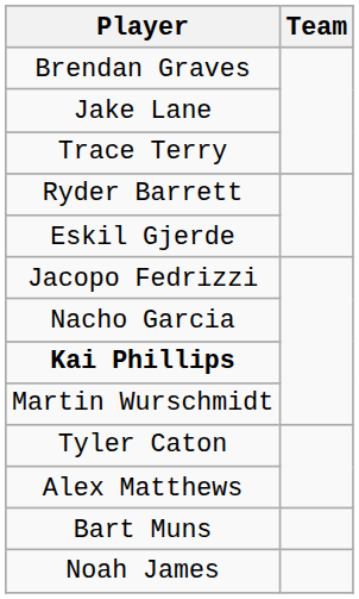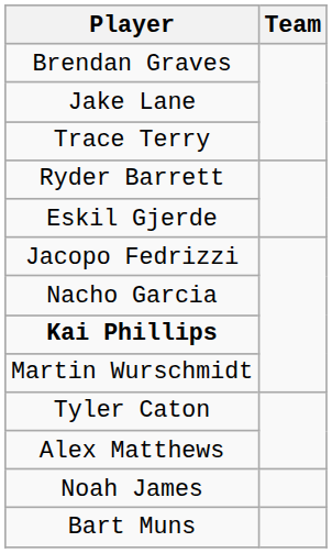rows swapped: Bart Muns <-> Noah James
